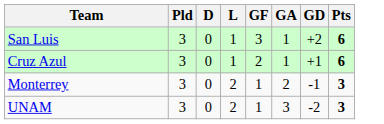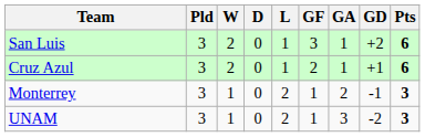+ column: W | 2 | 2 | 1 | 1
